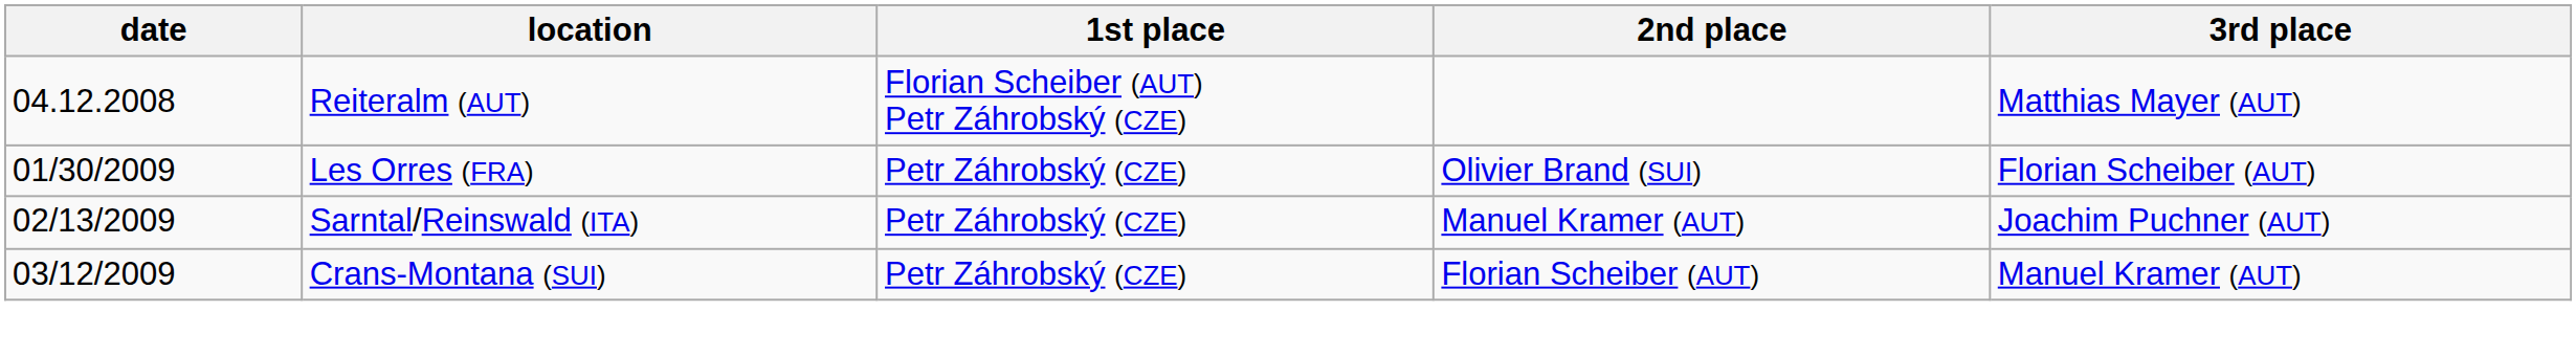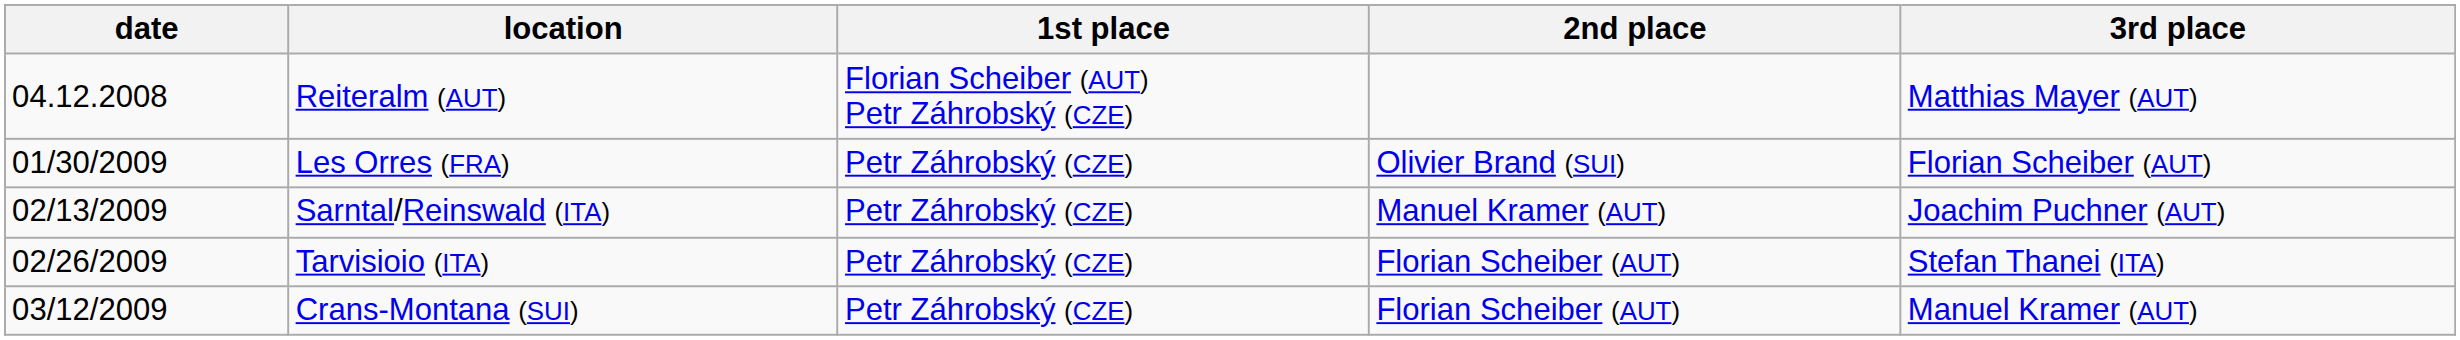+ row: 02/26/2009 | Tarvisioio (ITA) | Petr Záhrobský (CZE) | Florian Scheiber (AUT) | Stefan Thanei (ITA)
